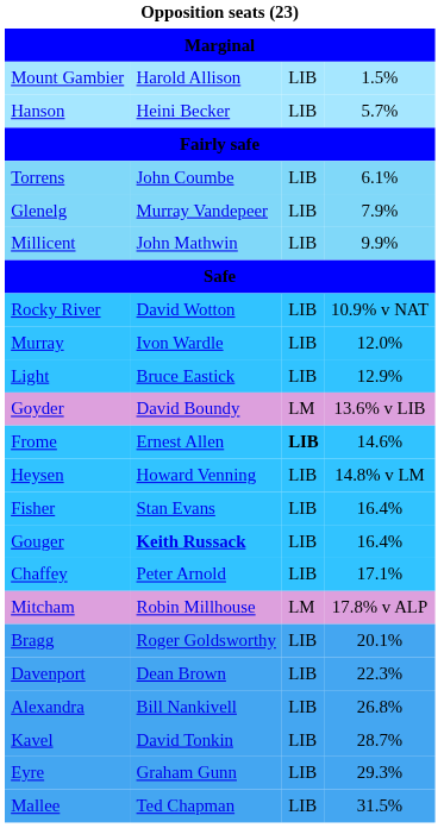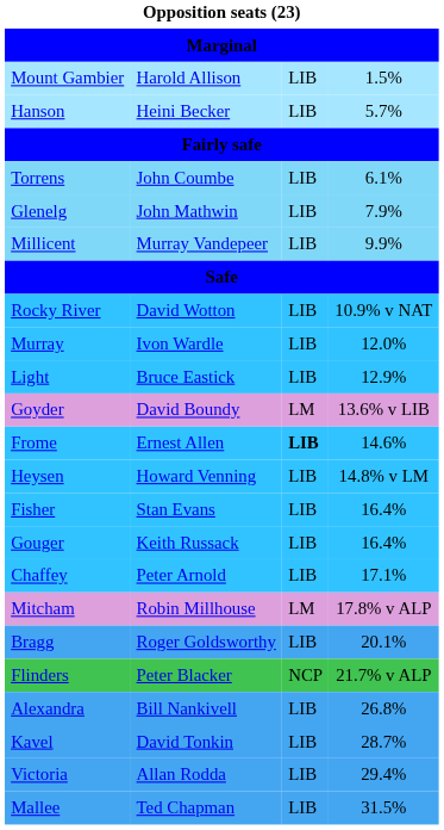Glenelg | column 2: Murray Vandepeer -> John Mathwin
Millicent | column 2: John Mathwin -> Murray Vandepeer
Gouger | column 2: bold -> normal
+ row: Flinders | Peter Blacker | NCP | 21.7% v ALP
- row: Davenport | Dean Brown | LIB | 22.3%
- row: Eyre | Graham Gunn | LIB | 29.3%
+ row: Victoria | Allan Rodda | LIB | 29.4%
